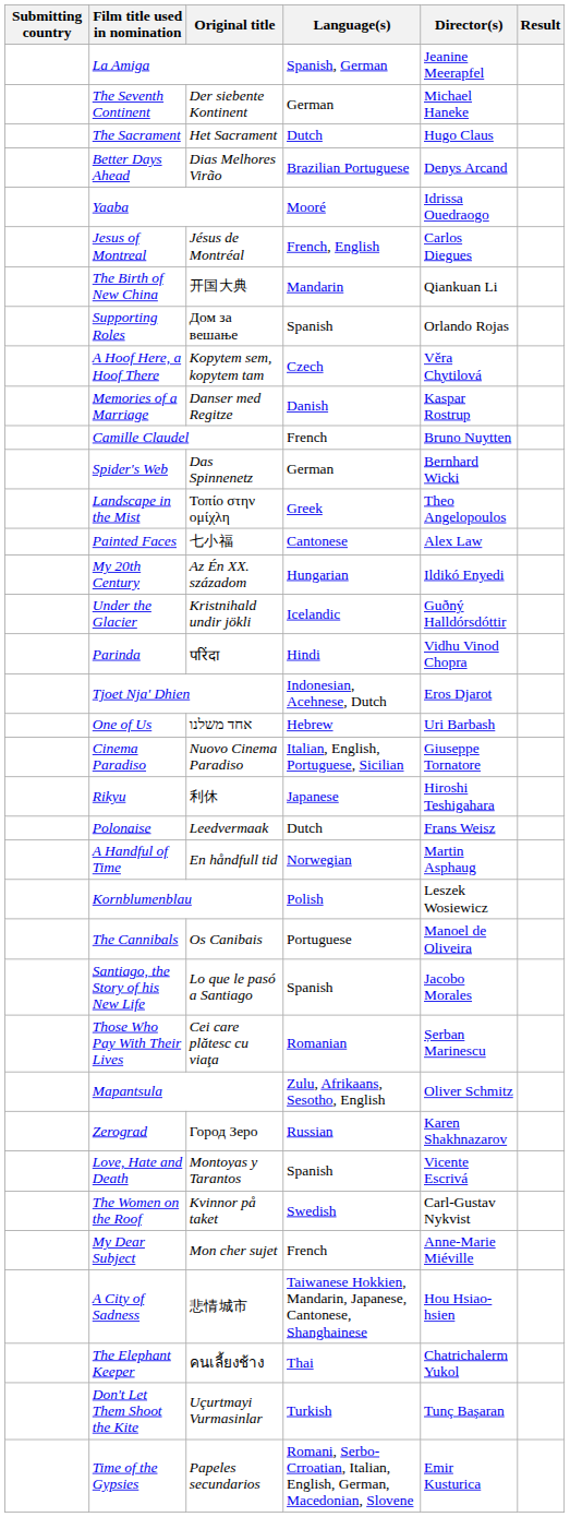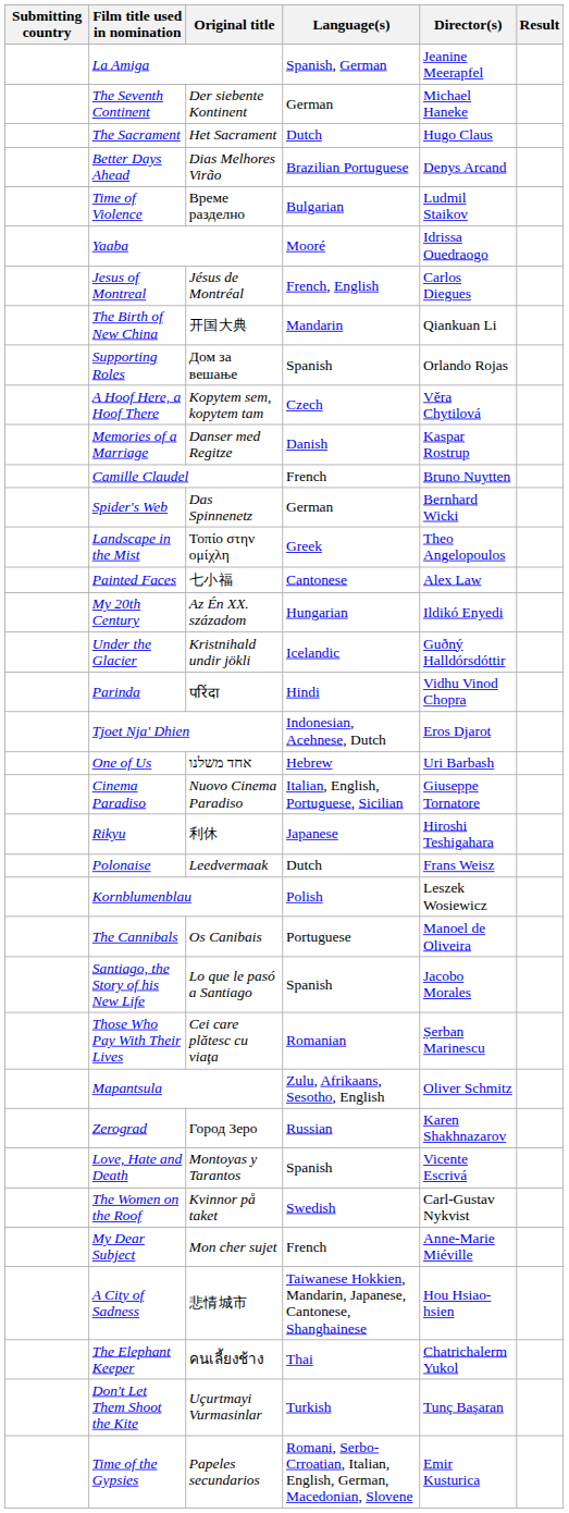+ row: Time of Violence | Време разделно | Bulgarian | Ludmil Staikov
- row: A Handful of Time | En håndfull tid | Norwegian | Martin Asphaug
